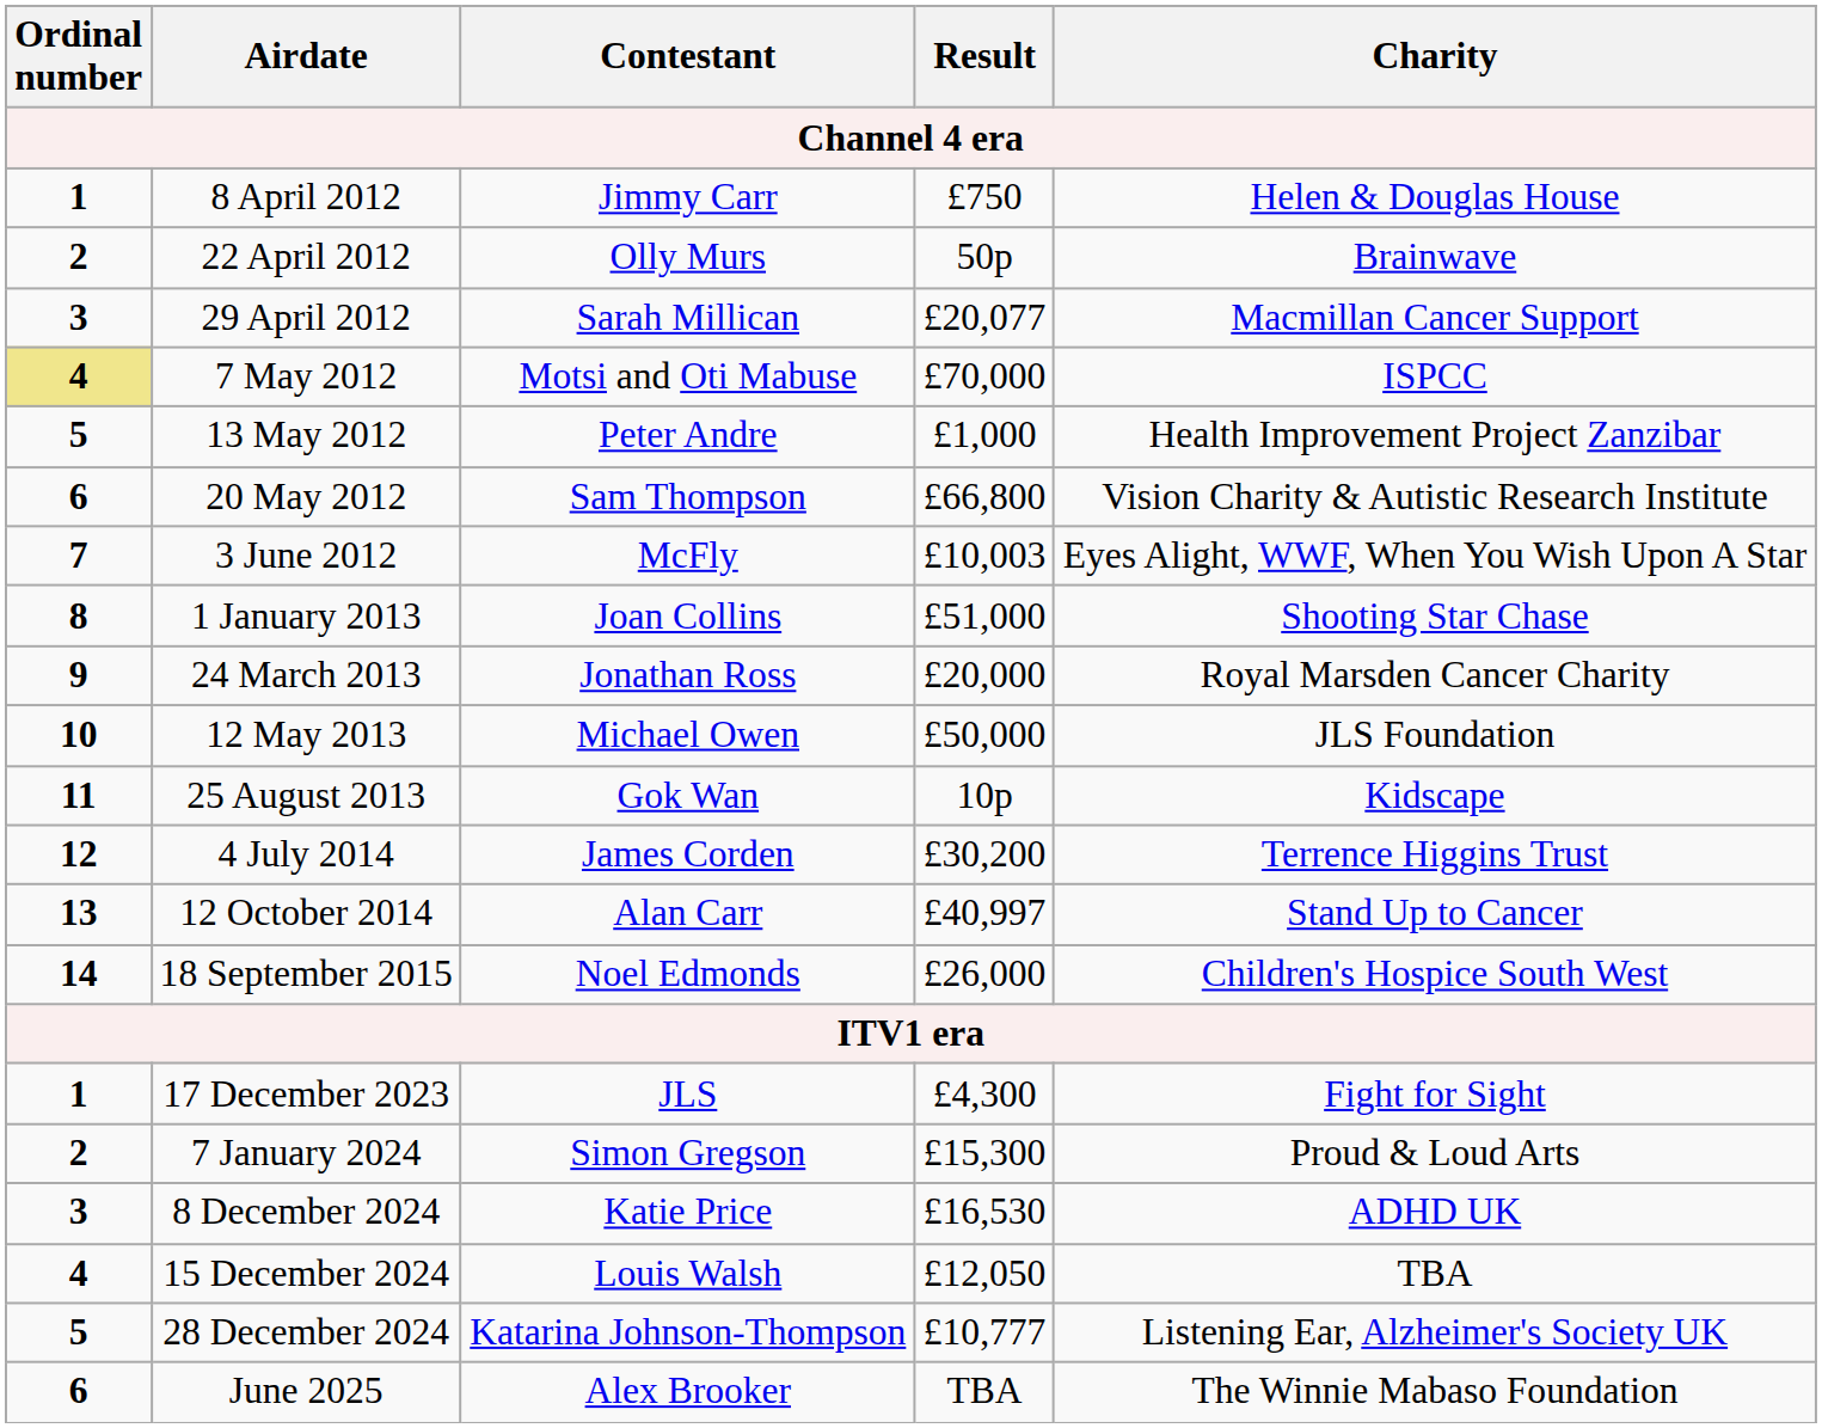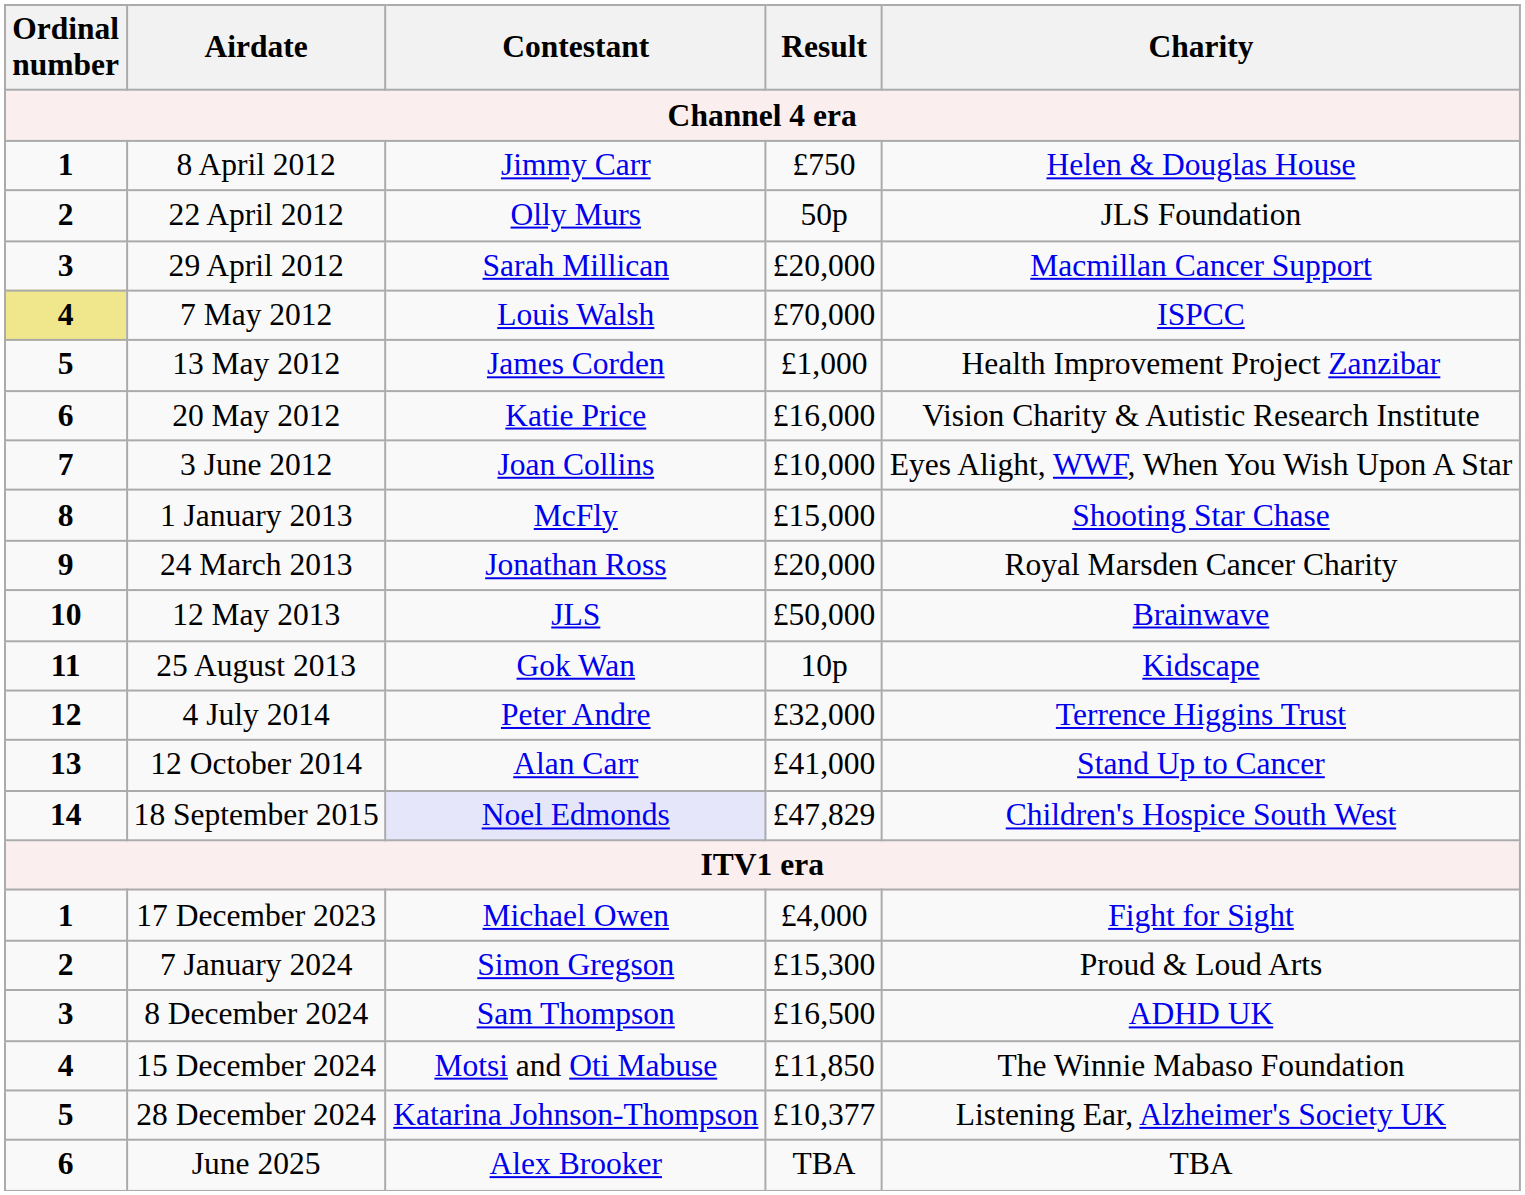22 April 2012 | Charity: Brainwave -> JLS Foundation
29 April 2012 | Result: £20,077 -> £20,000
7 May 2012 | Contestant: Motsi and Oti Mabuse -> Louis Walsh
13 May 2012 | Contestant: Peter Andre -> James Corden
20 May 2012 | Contestant: Sam Thompson -> Katie Price
20 May 2012 | Result: £66,800 -> £16,000
3 June 2012 | Contestant: McFly -> Joan Collins
3 June 2012 | Result: £10,003 -> £10,000
1 January 2013 | Contestant: Joan Collins -> McFly
1 January 2013 | Result: £51,000 -> £15,000
12 May 2013 | Contestant: Michael Owen -> JLS
12 May 2013 | Charity: JLS Foundation -> Brainwave
4 July 2014 | Contestant: James Corden -> Peter Andre
4 July 2014 | Result: £30,200 -> £32,000
12 October 2014 | Result: £40,997 -> £41,000
18 September 2015 | Contestant: no background -> lavender background
18 September 2015 | Result: £26,000 -> £47,829
17 December 2023 | Contestant: JLS -> Michael Owen
17 December 2023 | Result: £4,300 -> £4,000
8 December 2024 | Contestant: Katie Price -> Sam Thompson
8 December 2024 | Result: £16,530 -> £16,500
15 December 2024 | Contestant: Louis Walsh -> Motsi and Oti Mabuse
15 December 2024 | Result: £12,050 -> £11,850
15 December 2024 | Charity: TBA -> The Winnie Mabaso Foundation
28 December 2024 | Result: £10,777 -> £10,377
June 2025 | Charity: The Winnie Mabaso Foundation -> TBA
